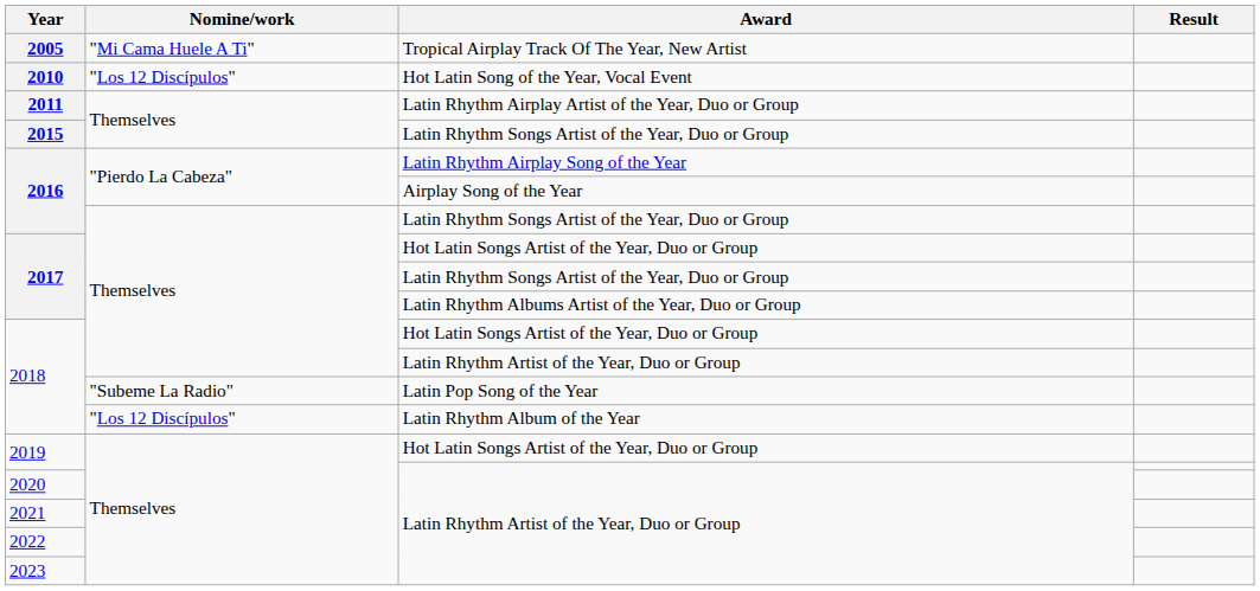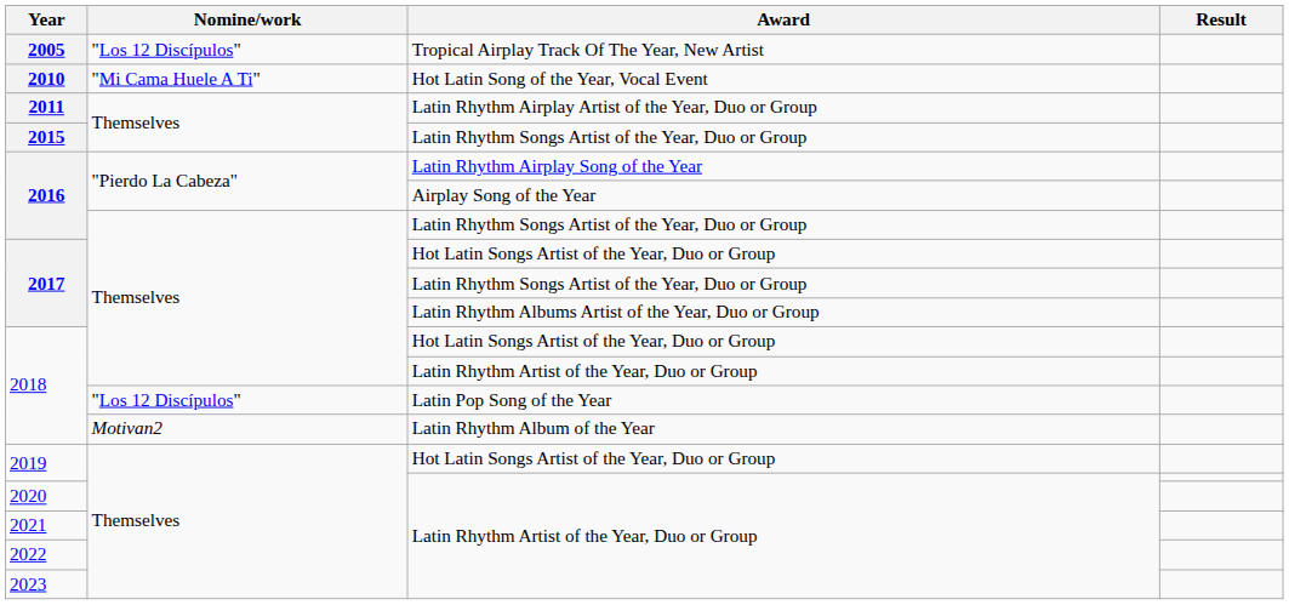2005 | Nomine/work: "Mi Cama Huele A Ti" -> "Los 12 Discípulos"
2010 | Nomine/work: "Los 12 Discípulos" -> "Mi Cama Huele A Ti"
2018 / Latin Pop Song of the Year | Nomine/work: "Subeme La Radio" -> "Los 12 Discípulos"
2018 / Latin Rhythm Album of the Year | Nomine/work: "Los 12 Discípulos" -> Motivan2
